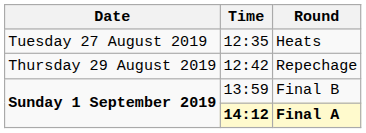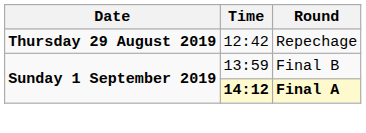- row: Tuesday 27 August 2019 | 12:35 | Heats
Repechage | Date: normal -> bold
